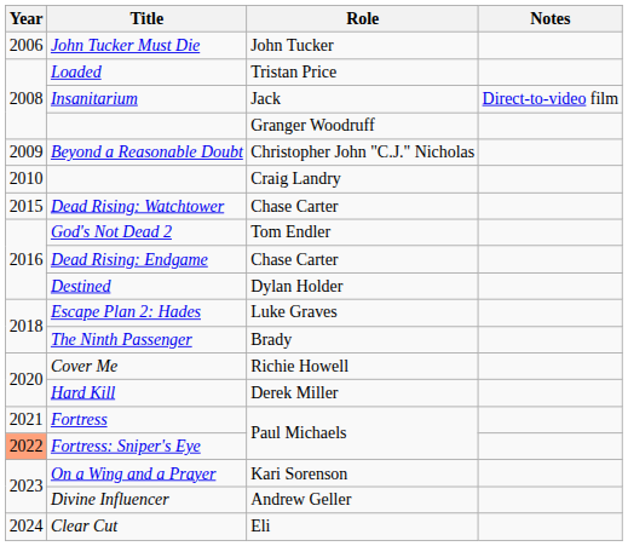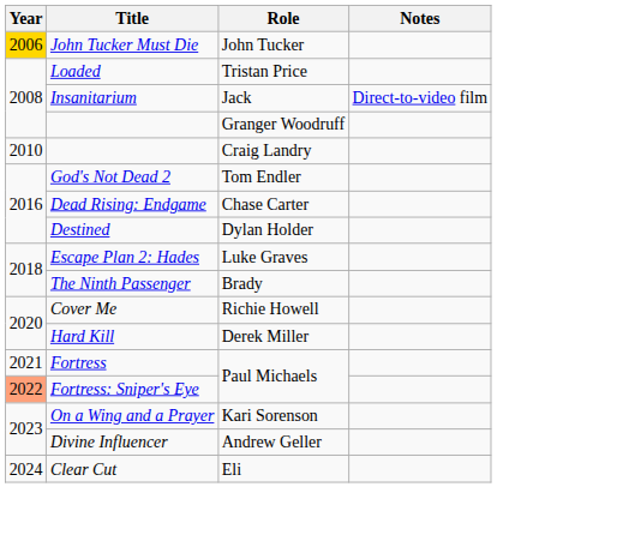John Tucker Must Die | Year: no background -> gold background
- row: 2009 | Beyond a Reasonable Doubt | Christopher John "C.J." Nicholas
- row: 2015 | Dead Rising: Watchtower | Chase Carter
